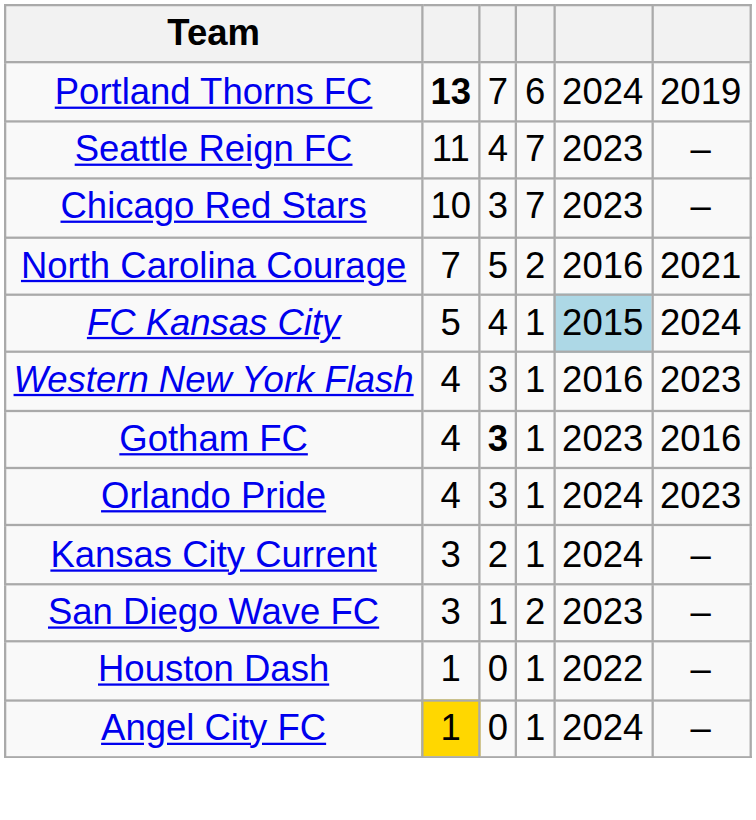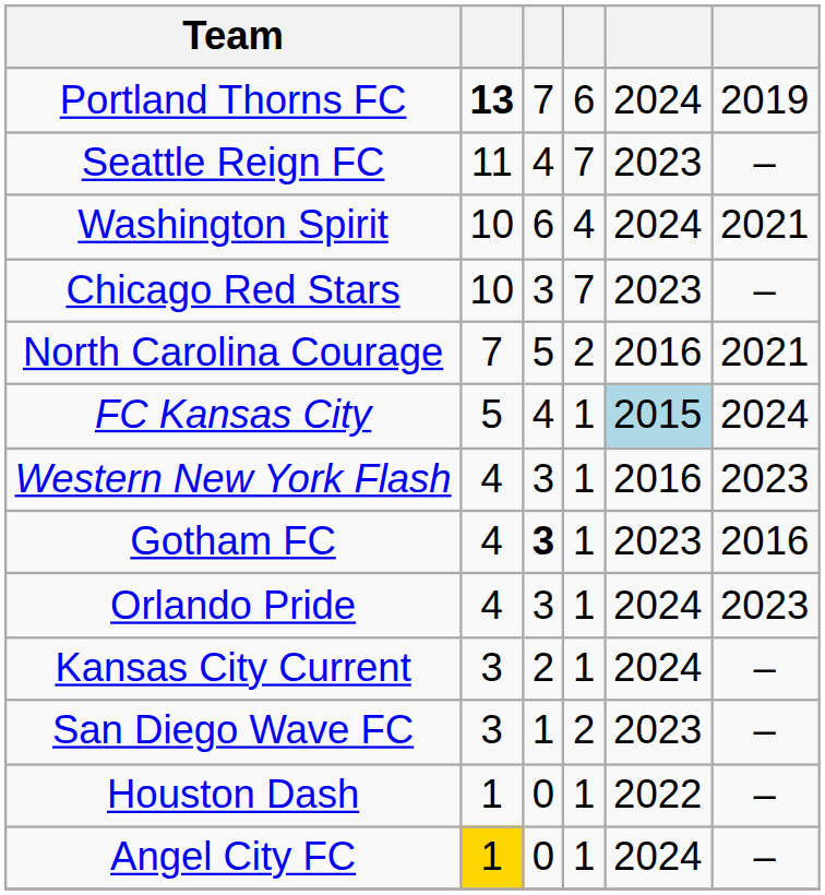+ row: Washington Spirit | 10 | 6 | 4 | 2024 | 2021
